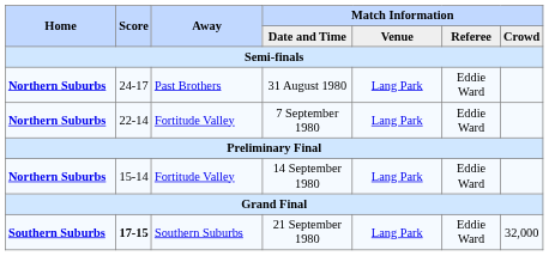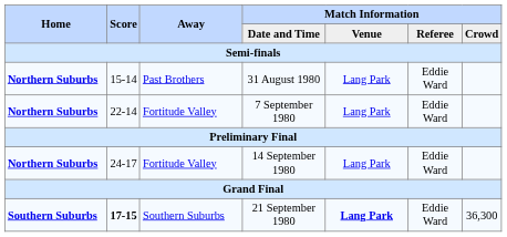31 August 1980 | Score: 24-17 -> 15-14
14 September 1980 | Score: 15-14 -> 24-17
21 September 1980 | Match Information / Venue: normal -> bold
21 September 1980 | Match Information / Crowd: 32,000 -> 36,300
